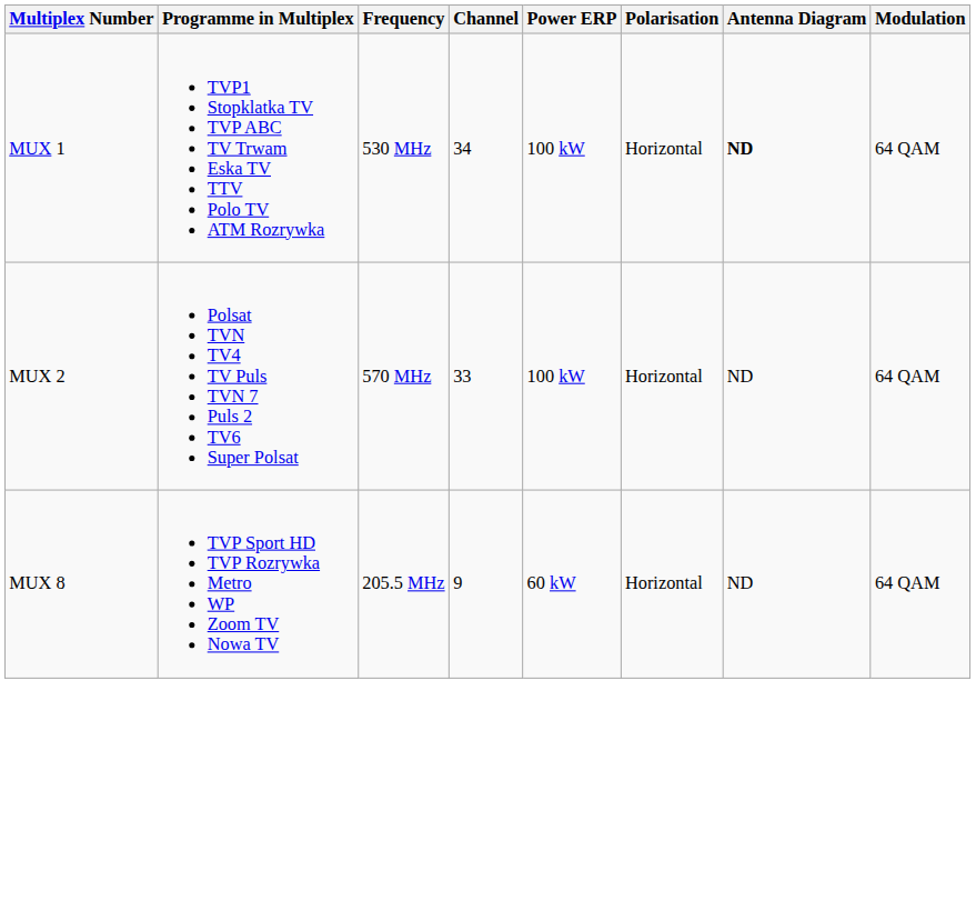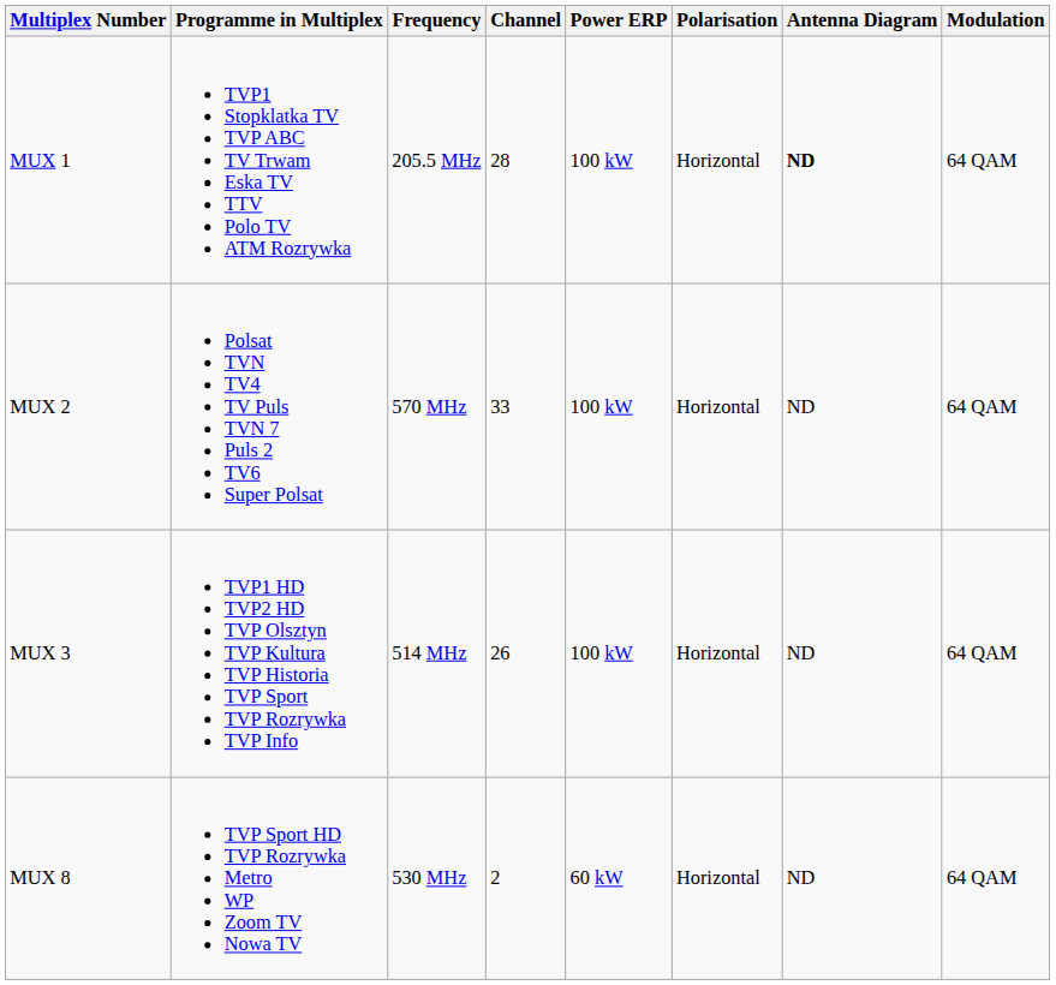MUX 1 | Frequency: 530 MHz -> 205.5 MHz
MUX 1 | Channel: 34 -> 28
+ row: MUX 3 | TVP1 HD TVP2 HD TVP Olsztyn TVP Kultura TVP Historia TVP Sport TVP Rozrywka TVP Info | 514 MHz | 26 | 100 kW | Horizontal | ND | 64 QAM
MUX 8 | Frequency: 205.5 MHz -> 530 MHz
MUX 8 | Channel: 9 -> 2
